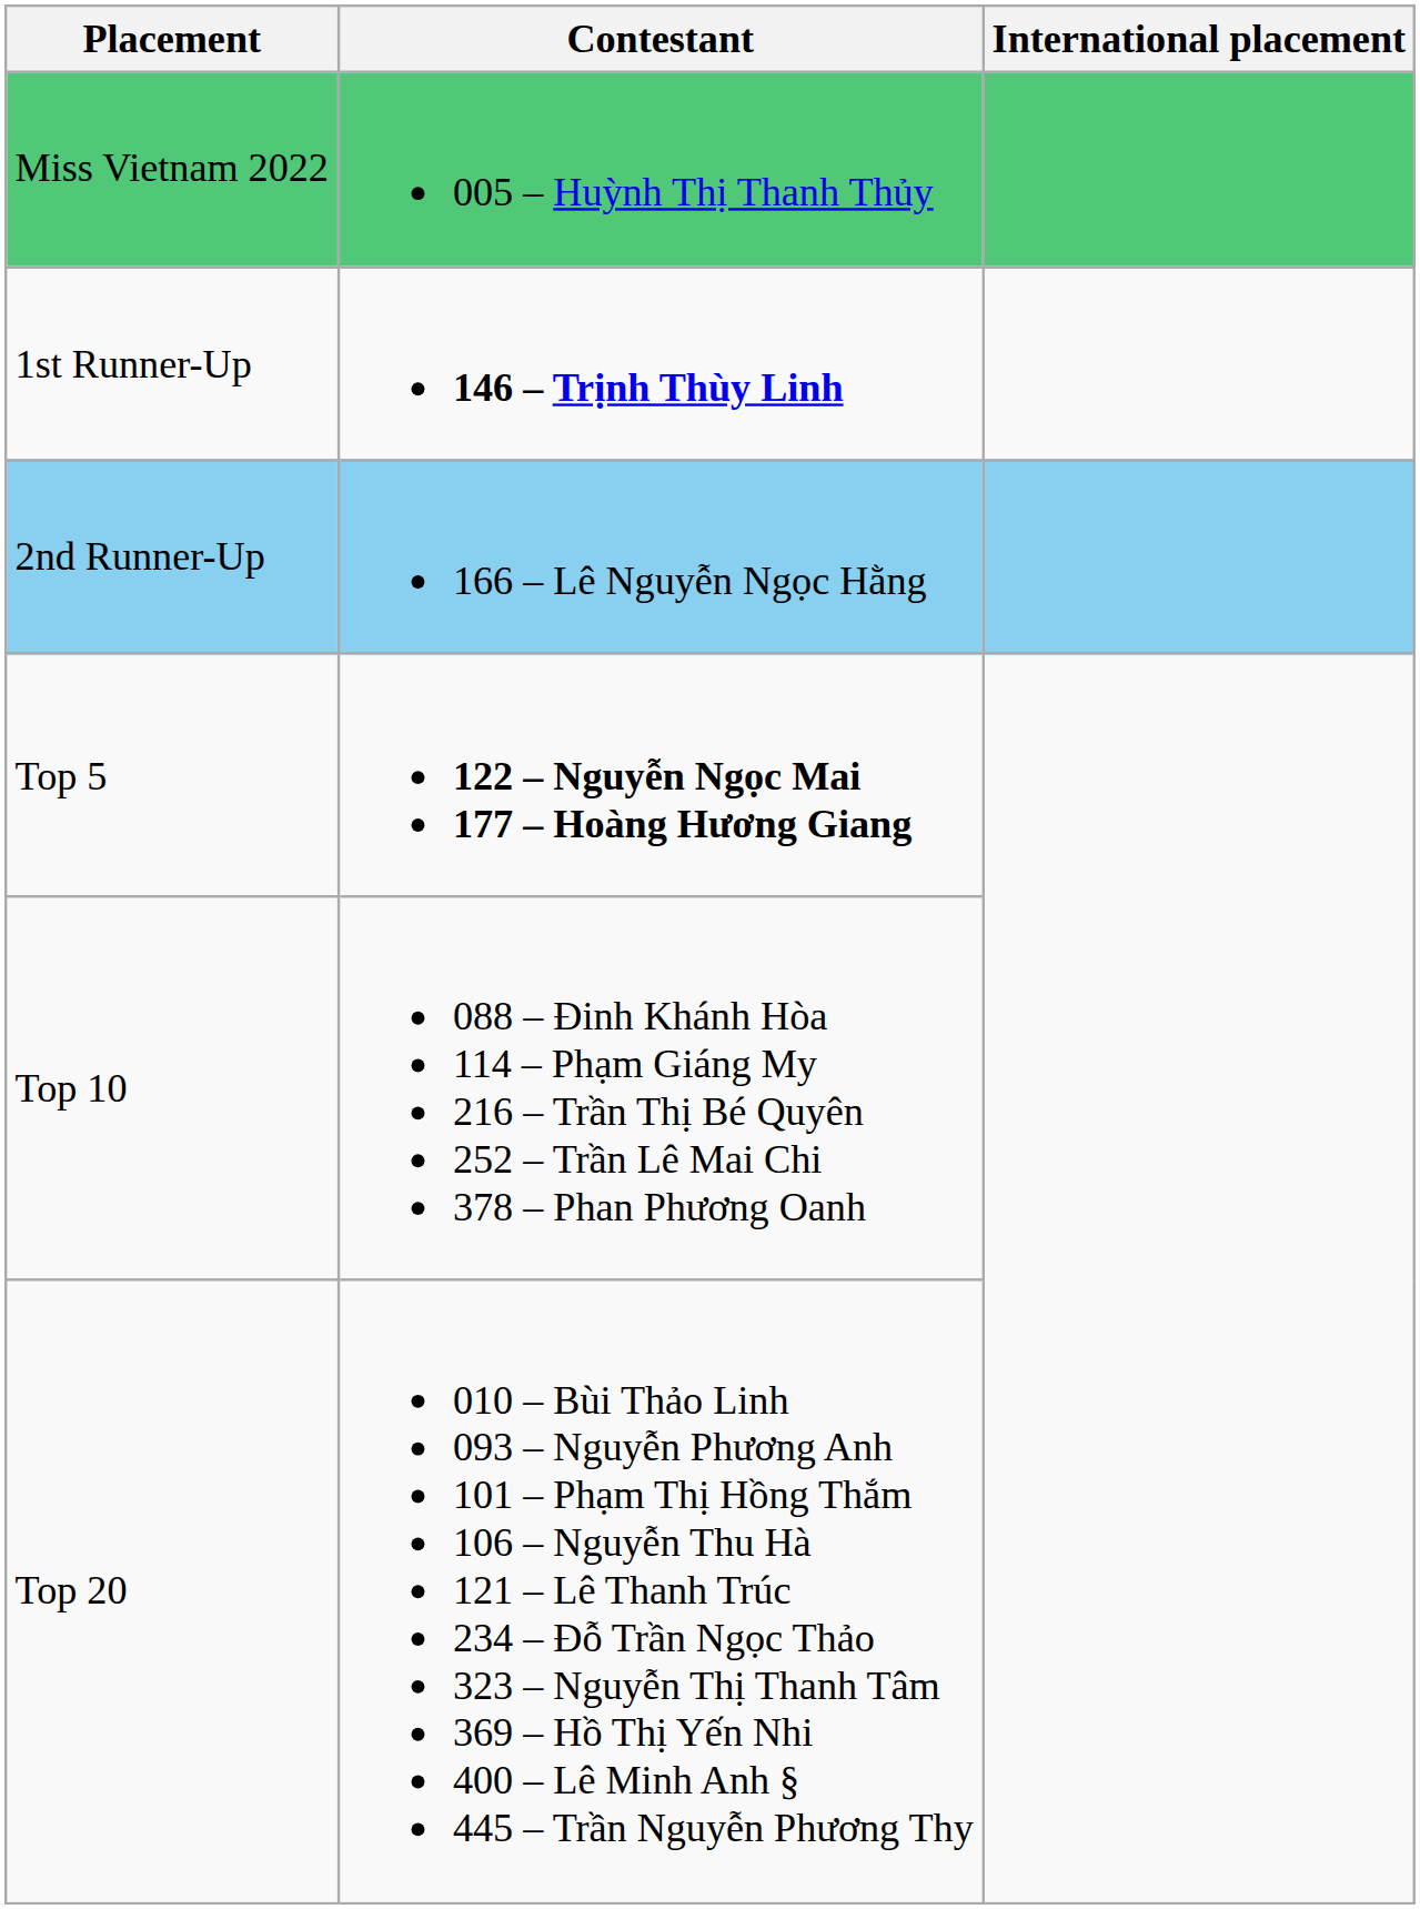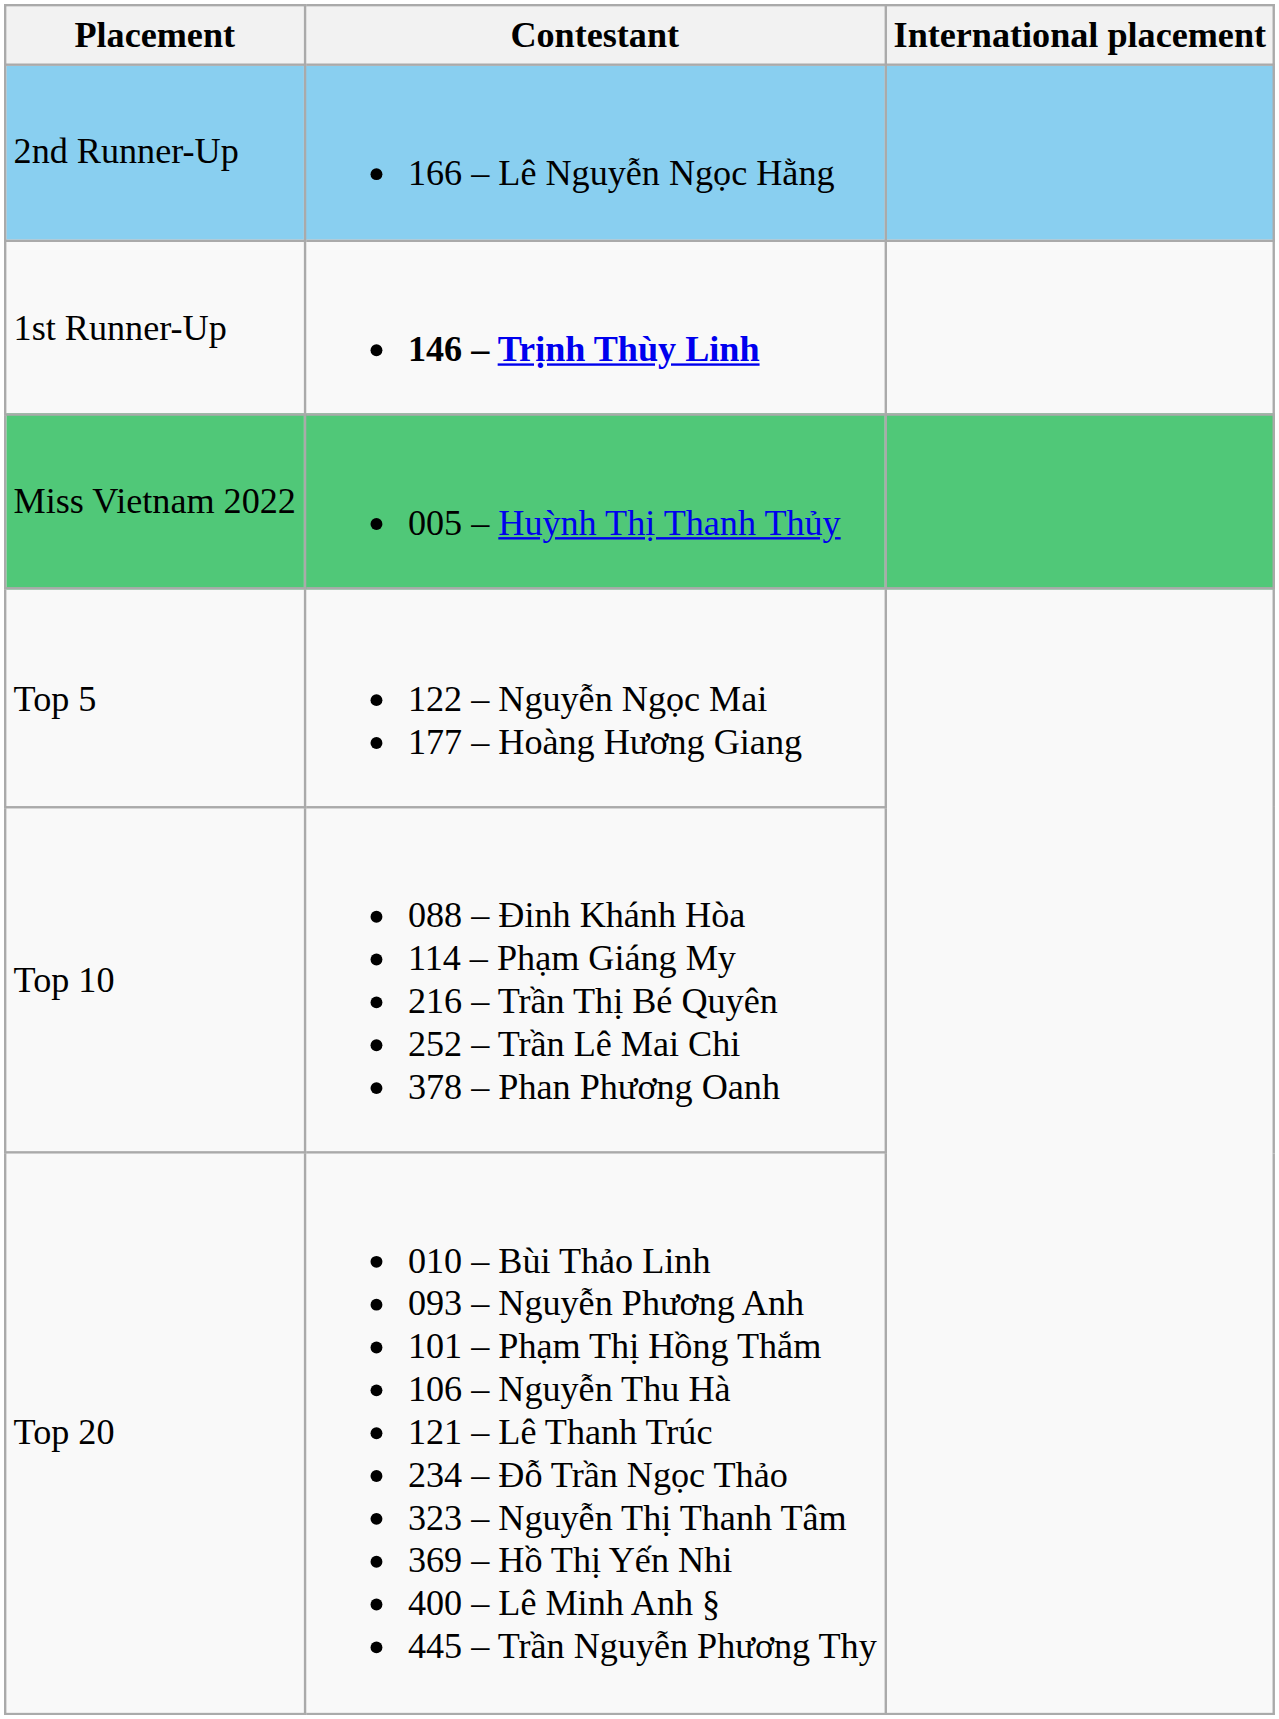rows swapped: Miss Vietnam 2022 <-> 2nd Runner-Up
Top 5 | Contestant: bold -> normal
